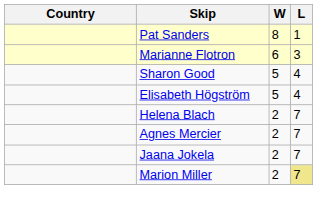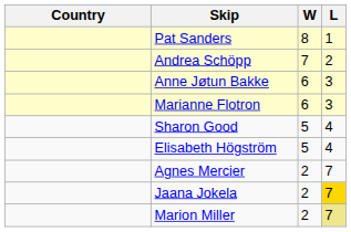+ row: Andrea Schöpp | 7 | 2
+ row: Anne Jøtun Bakke | 6 | 3
- row: Helena Blach | 2 | 7
Jaana Jokela | L: no background -> gold background
